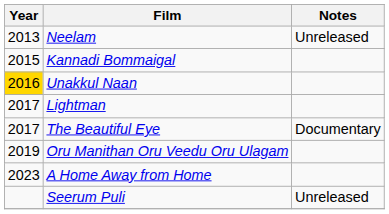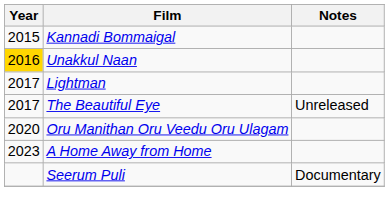- row: 2013 | Neelam | Unreleased
The Beautiful Eye | Notes: Documentary -> Unreleased
Oru Manithan Oru Veedu Oru Ulagam | Year: 2019 -> 2020
Seerum Puli | Notes: Unreleased -> Documentary
